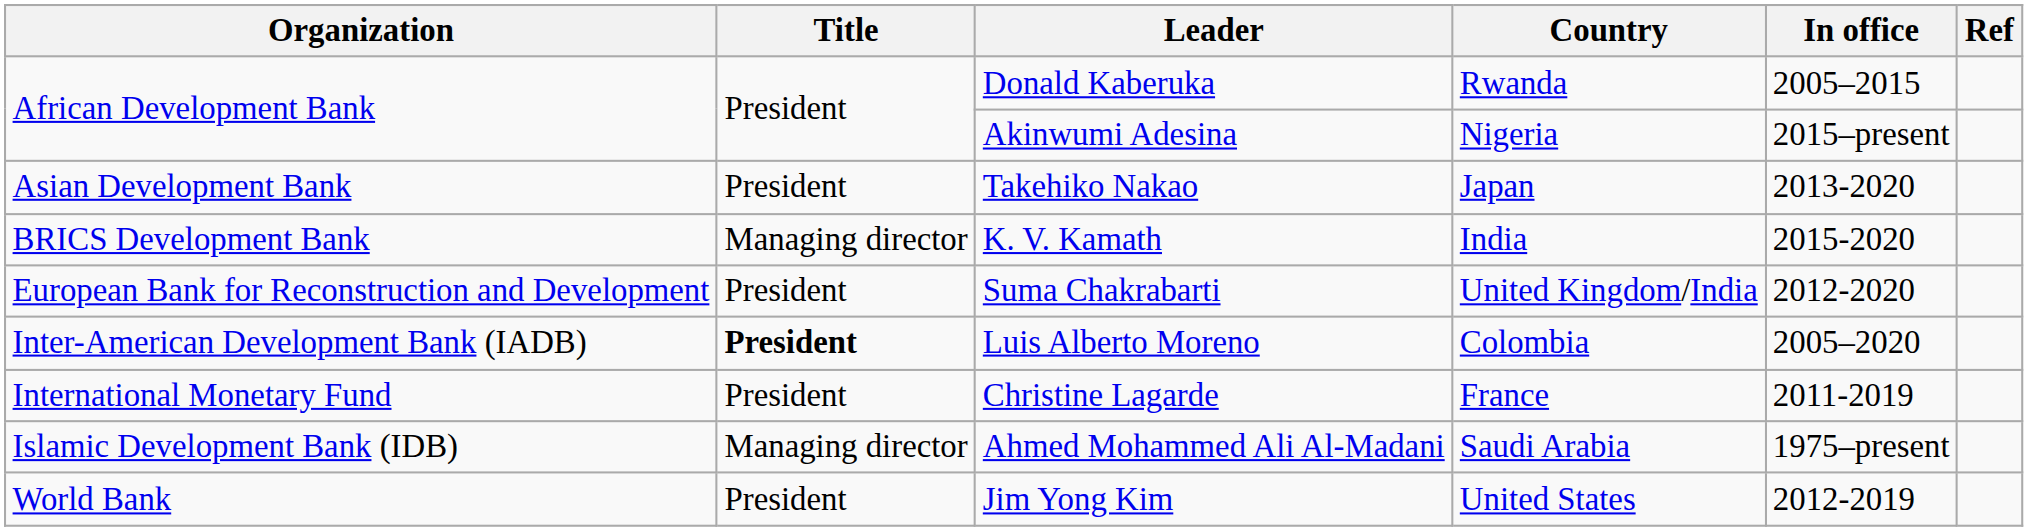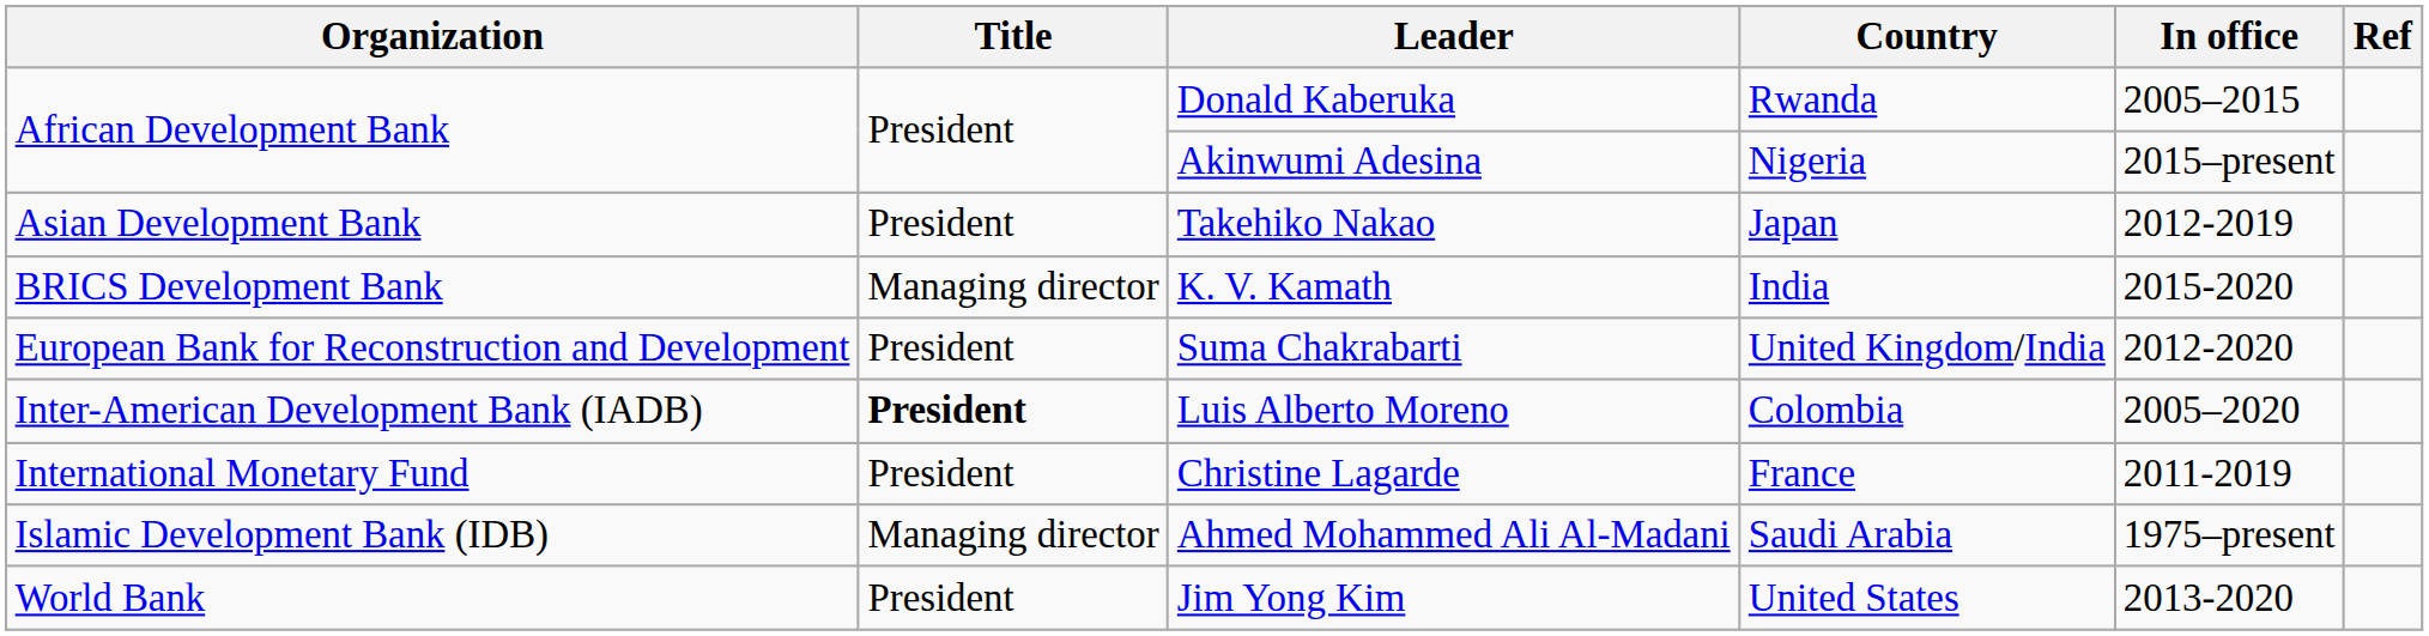Takehiko Nakao | In office: 2013-2020 -> 2012-2019
Jim Yong Kim | In office: 2012-2019 -> 2013-2020
